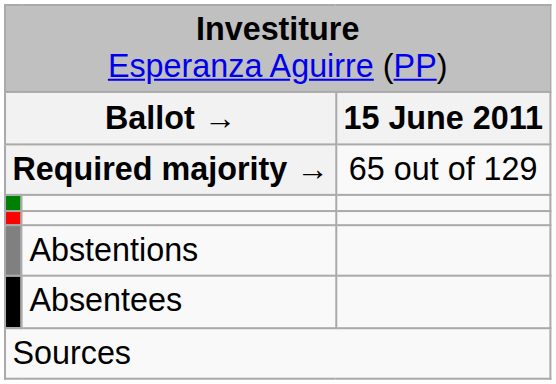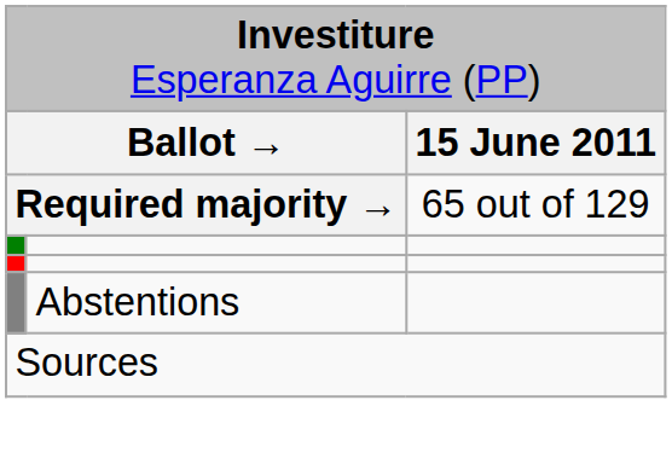- row: Absentees
